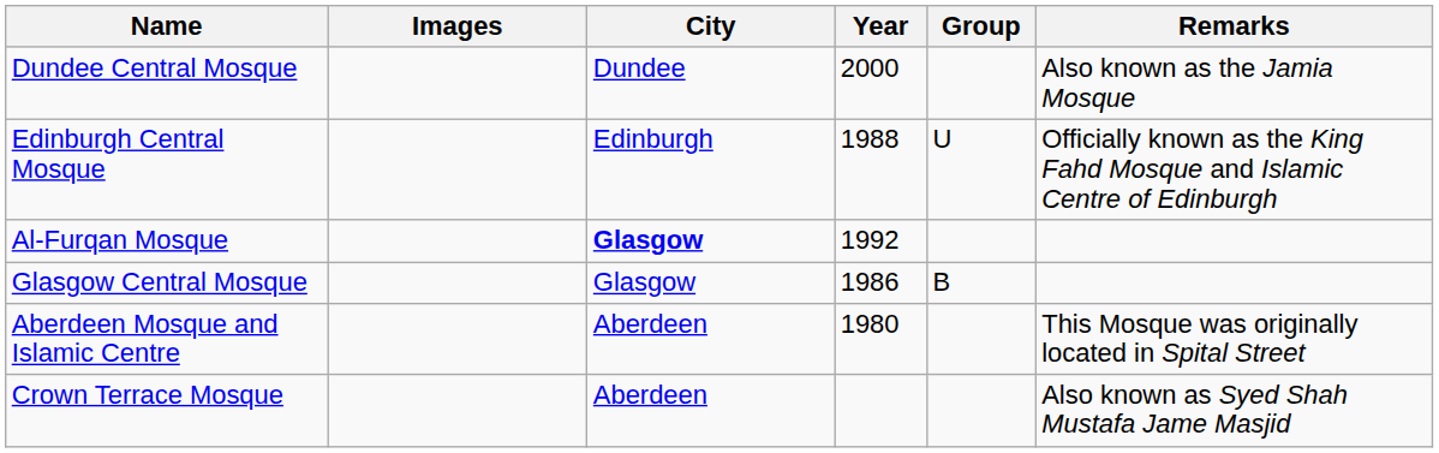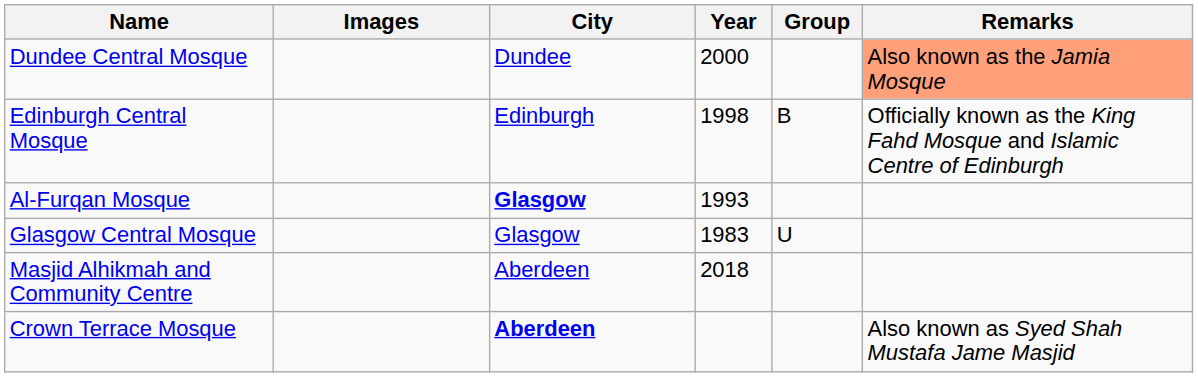Dundee Central Mosque | Remarks: no background -> lightsalmon background
Edinburgh Central Mosque | Year: 1988 -> 1998
Edinburgh Central Mosque | Group: U -> B
Al-Furqan Mosque | Year: 1992 -> 1993
Glasgow Central Mosque | Year: 1986 -> 1983
Glasgow Central Mosque | Group: B -> U
- row: Aberdeen Mosque and Islamic Centre | Aberdeen | 1980 | This Mosque was originally located in Spital Street
+ row: Masjid Alhikmah and Community Centre | Aberdeen | 2018
Crown Terrace Mosque | City: normal -> bold
